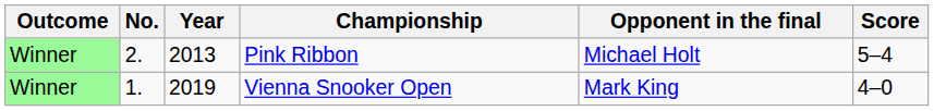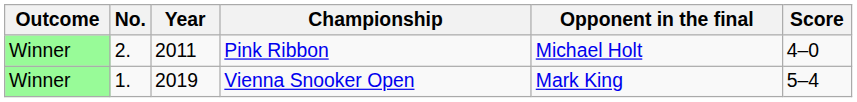Pink Ribbon | Year: 2013 -> 2011
Pink Ribbon | Score: 5–4 -> 4–0
Vienna Snooker Open | Score: 4–0 -> 5–4
